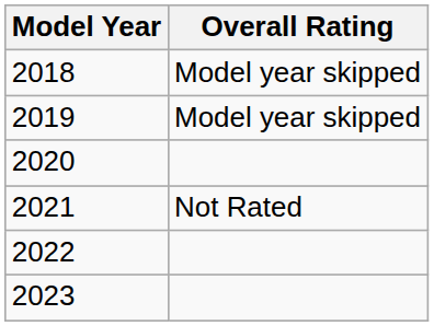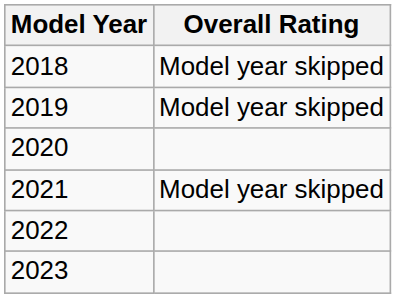2021 | Overall Rating: Not Rated -> Model year skipped
